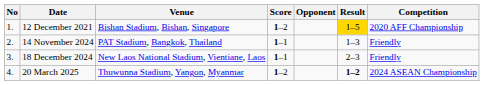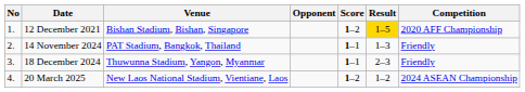columns swapped: Opponent <-> Score
18 December 2024 | Venue: New Laos National Stadium, Vientiane, Laos -> Thuwunna Stadium, Yangon, Myanmar
20 March 2025 | Venue: Thuwunna Stadium, Yangon, Myanmar -> New Laos National Stadium, Vientiane, Laos
20 March 2025 | Result: bold -> normal
